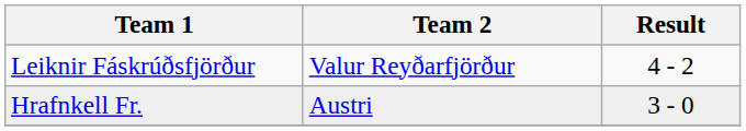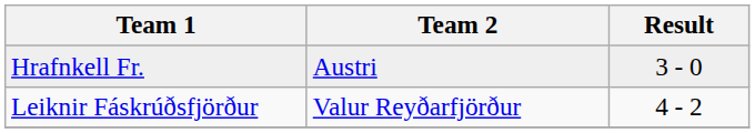rows swapped: Leiknir Fáskrúðsfjörður <-> Hrafnkell Fr.
